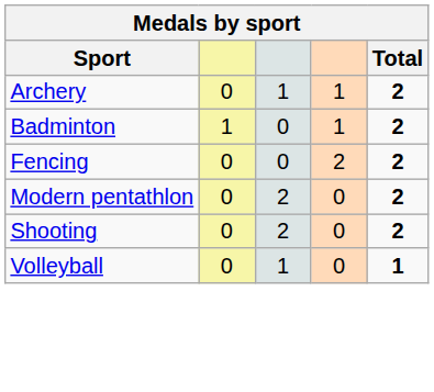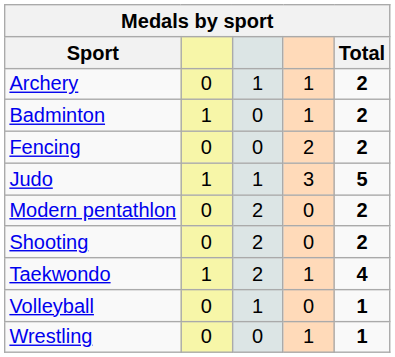+ row: Judo | 1 | 1 | 3 | 5
+ row: Taekwondo | 1 | 2 | 1 | 4
+ row: Wrestling | 0 | 0 | 1 | 1
